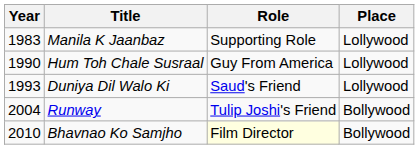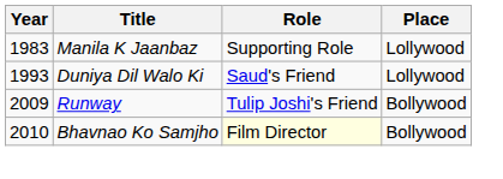- row: 1990 | Hum Toh Chale Susraal | Guy From America | Lollywood
Runway | Year: 2004 -> 2009
